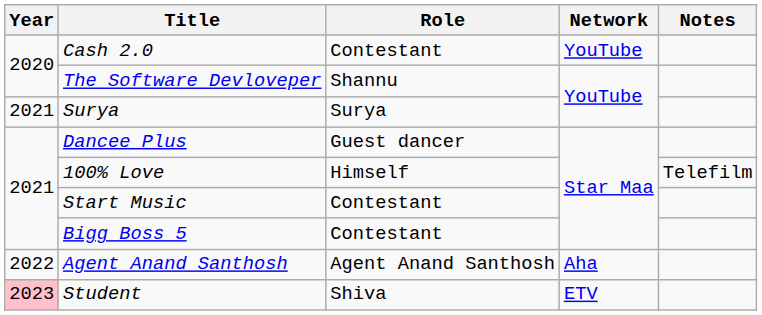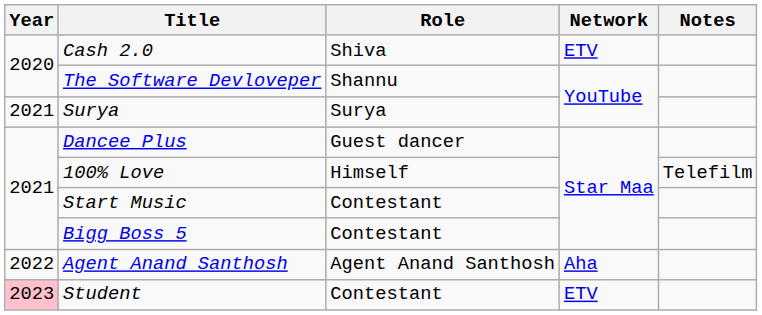Cash 2.0 | Role: Contestant -> Shiva
Cash 2.0 | Network: YouTube -> ETV
Student | Role: Shiva -> Contestant
